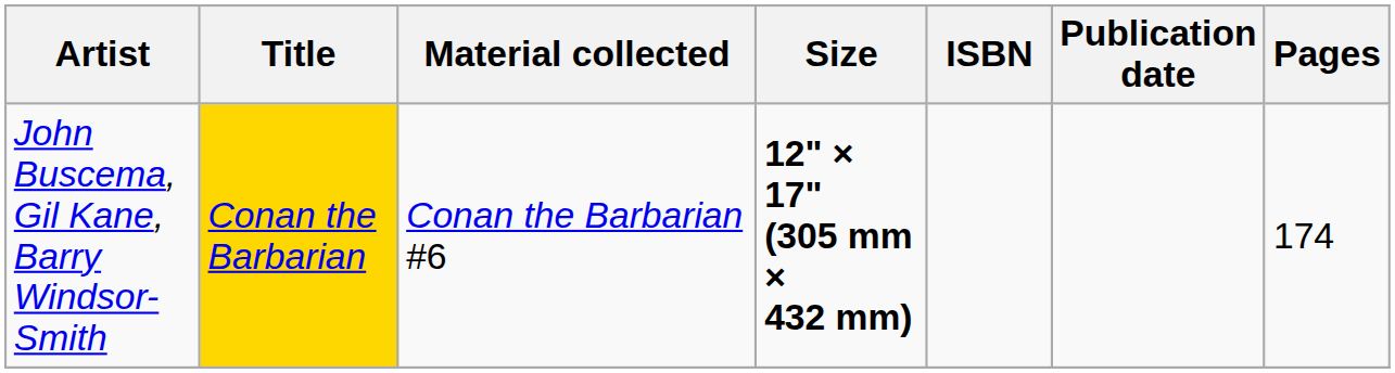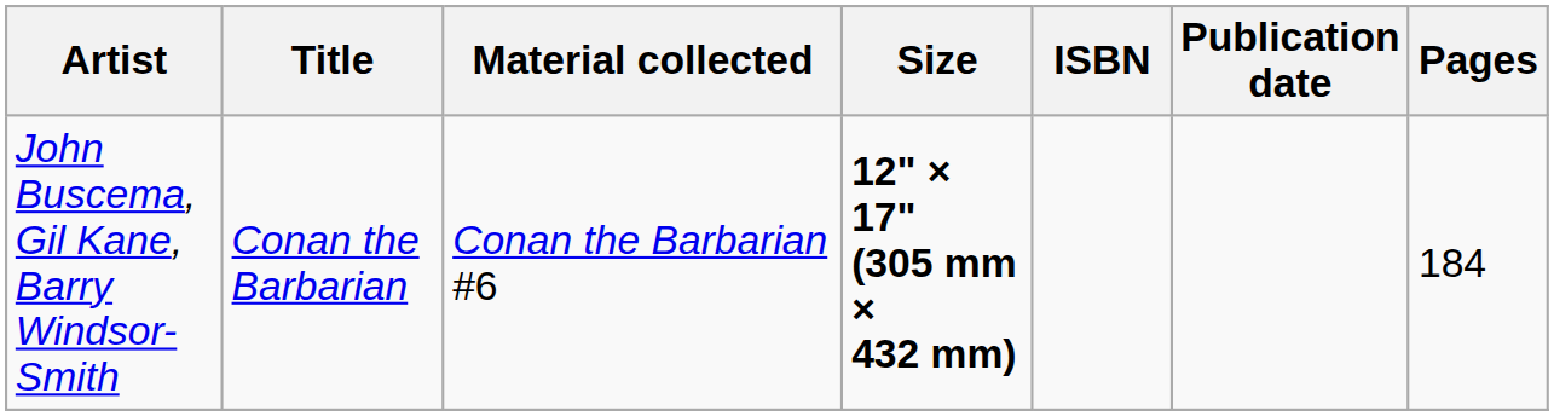John Buscema, Gil Kane, Barry Windsor-Smith | Title: gold background -> no background
John Buscema, Gil Kane, Barry Windsor-Smith | Pages: 174 -> 184
